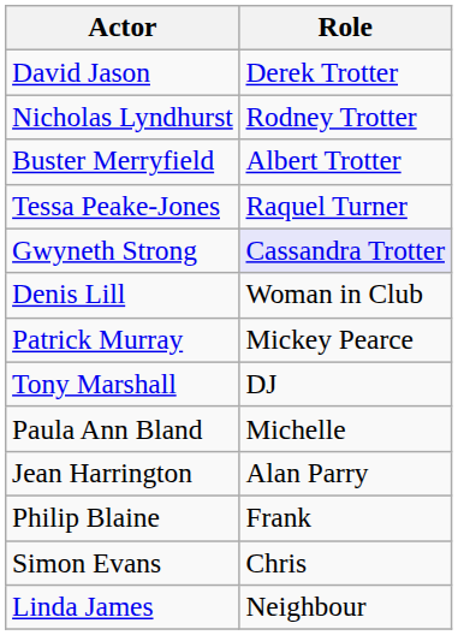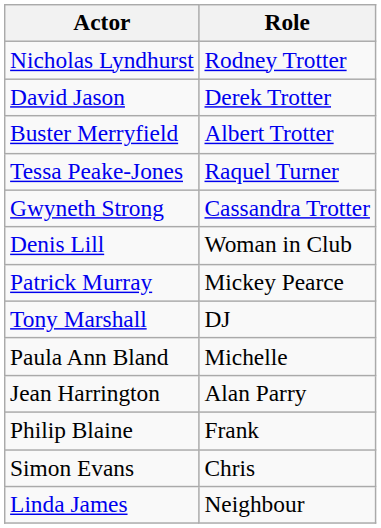rows swapped: David Jason <-> Nicholas Lyndhurst
Gwyneth Strong | Role: lavender background -> no background
